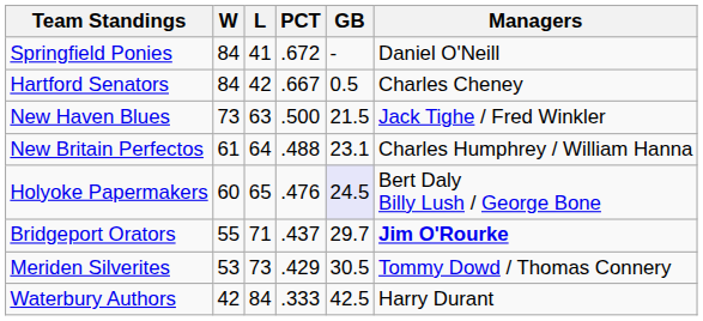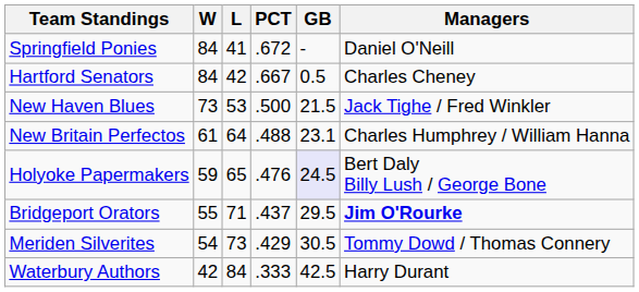New Haven Blues | L: 63 -> 53
Holyoke Papermakers | W: 60 -> 59
Bridgeport Orators | GB: 29.7 -> 29.5
Meriden Silverites | W: 53 -> 54
